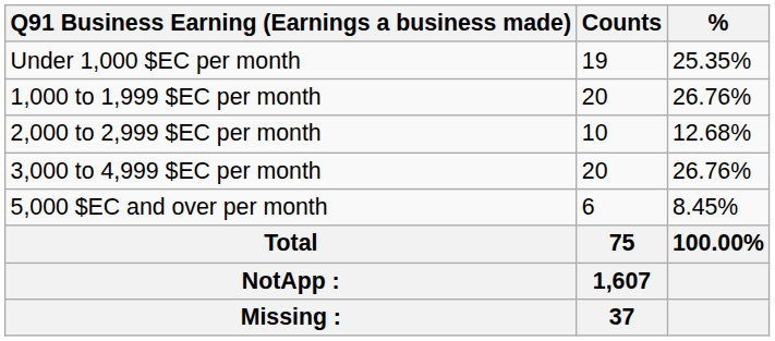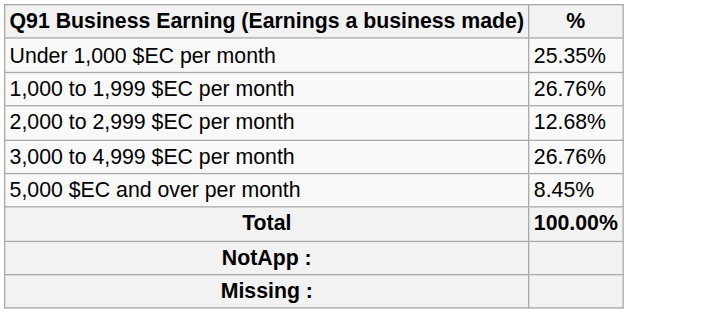- column: Counts | 19 | 20 | 10 | 20 | 6 | 75 | 1,607 | 37
